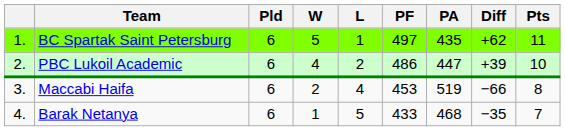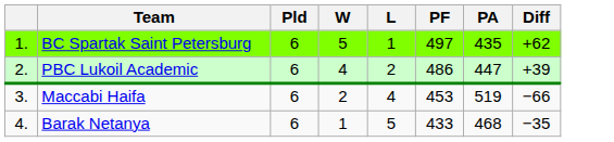- column: Pts | 11 | 10 | 8 | 7
